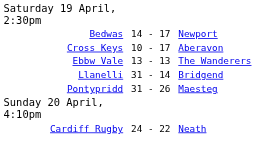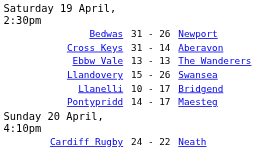Bedwas | column 2: 14 - 17 -> 31 - 26
Cross Keys | column 2: 10 - 17 -> 31 - 14
+ row: Llandovery | 15 - 26 | Swansea
Llanelli | column 2: 31 - 14 -> 10 - 17
Pontypridd | column 2: 31 - 26 -> 14 - 17
